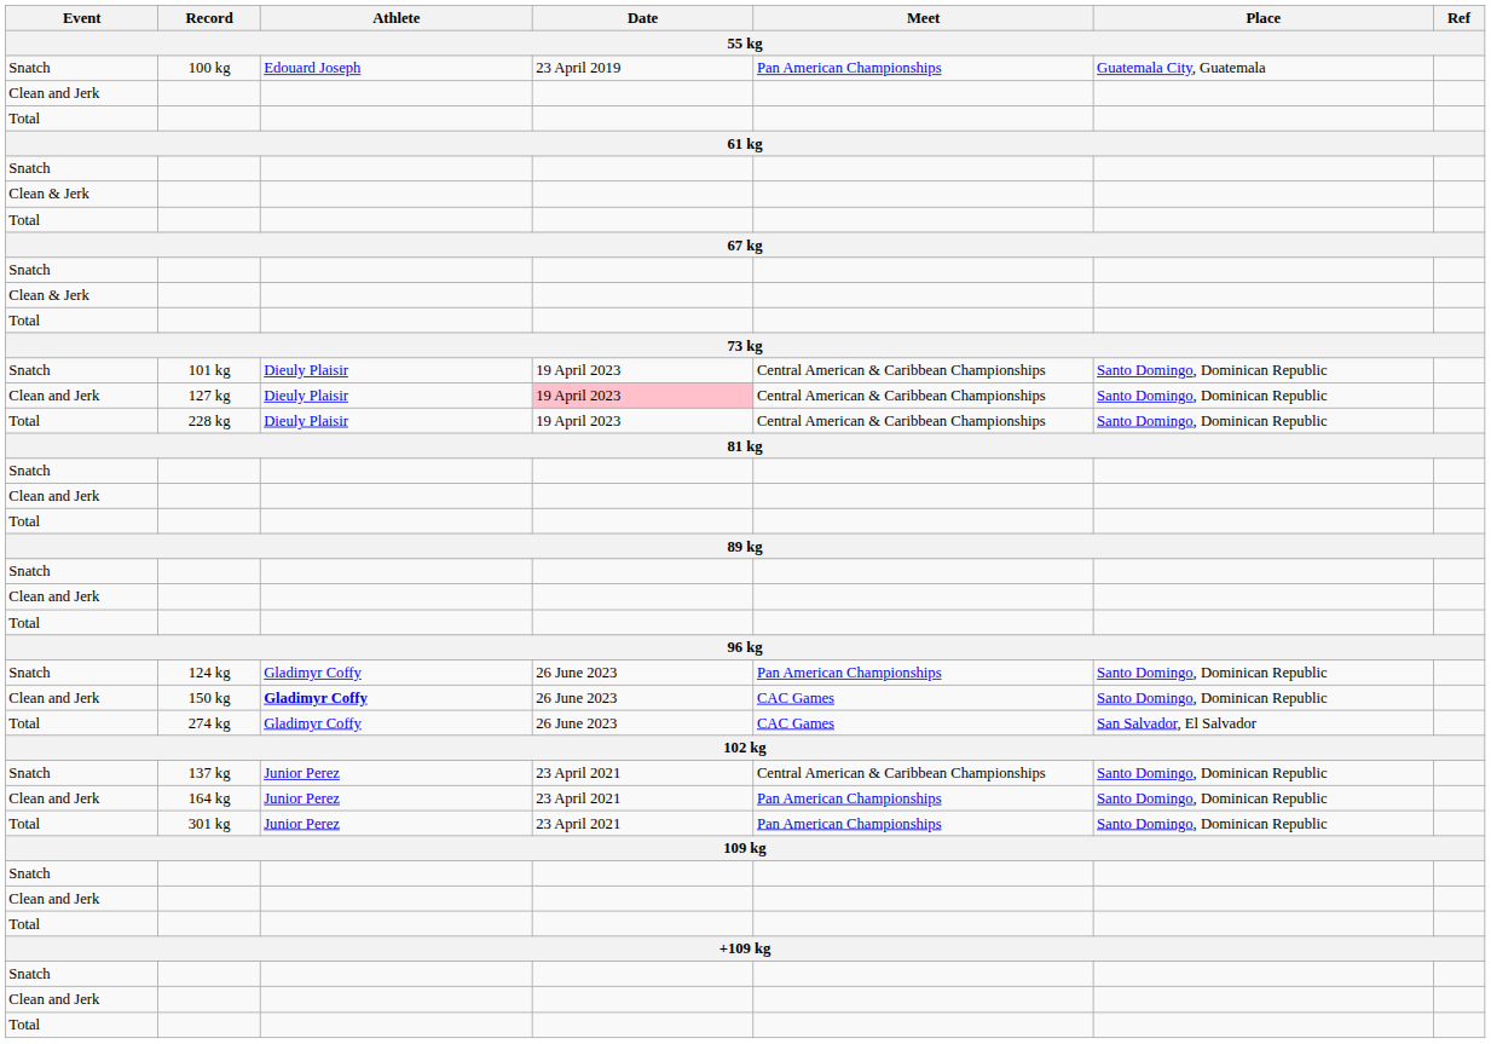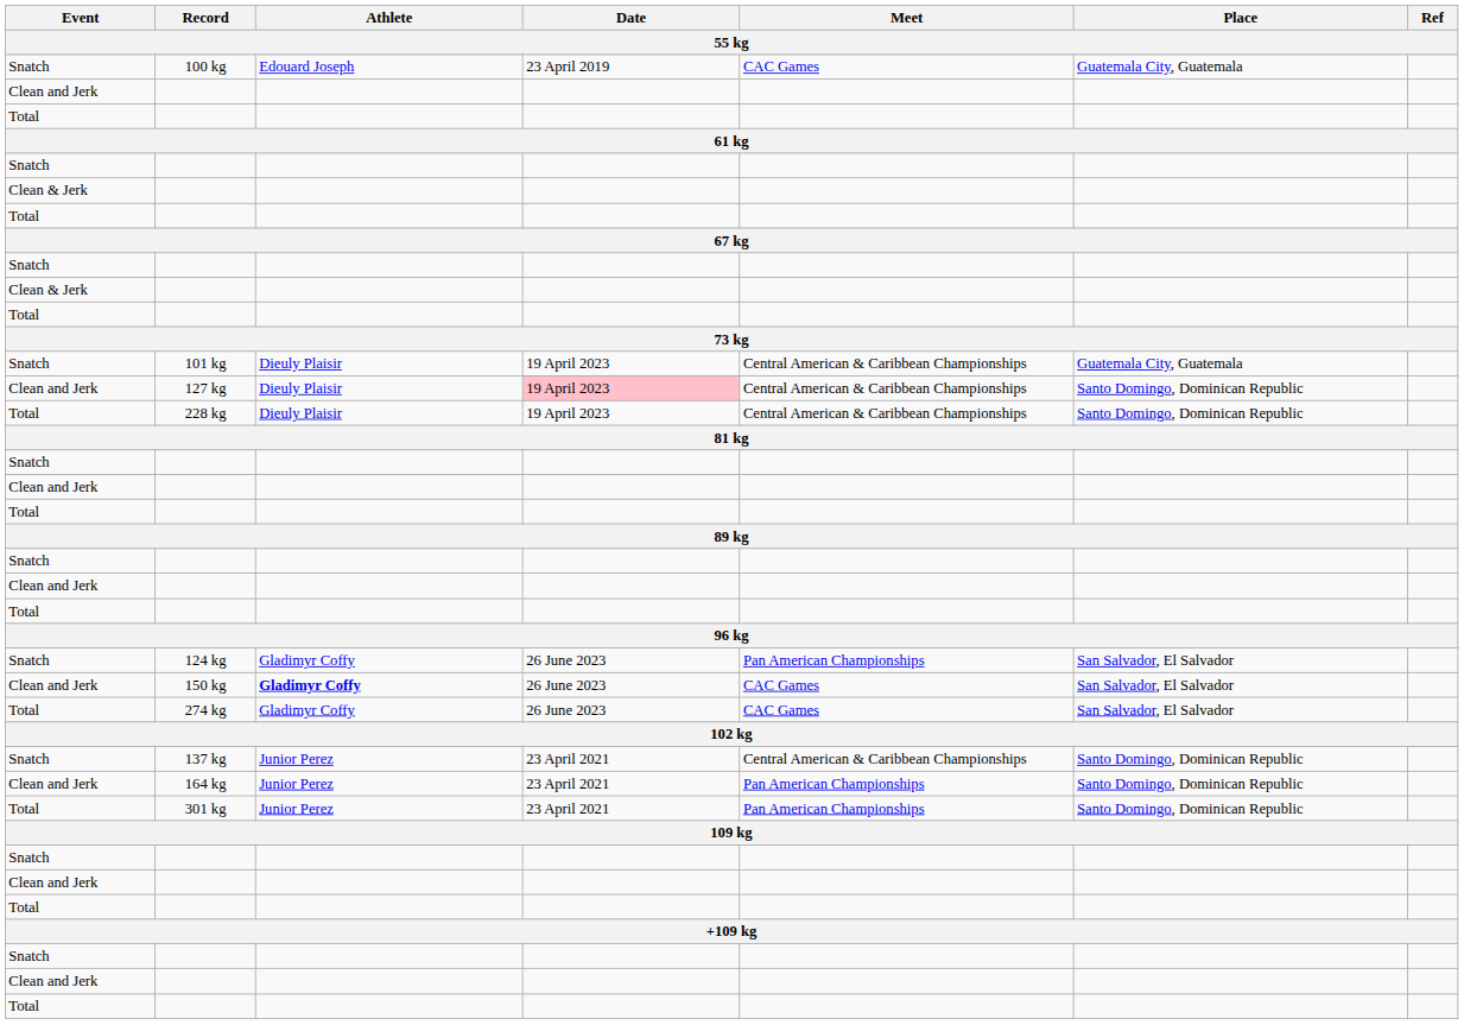100 kg | Meet: Pan American Championships -> CAC Games
101 kg | Place: Santo Domingo, Dominican Republic -> Guatemala City, Guatemala
124 kg | Place: Santo Domingo, Dominican Republic -> San Salvador, El Salvador
150 kg | Place: Santo Domingo, Dominican Republic -> San Salvador, El Salvador
